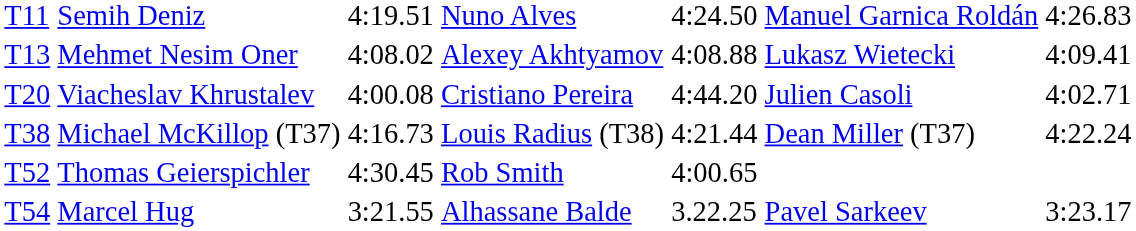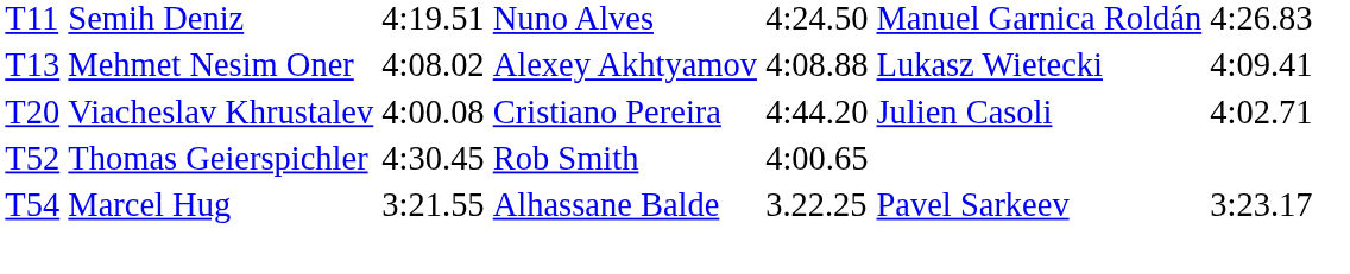- row: T38 | Michael McKillop (T37) | 4:16.73 | Louis Radius (T38) | 4:21.44 | Dean Miller (T37) | 4:22.24
